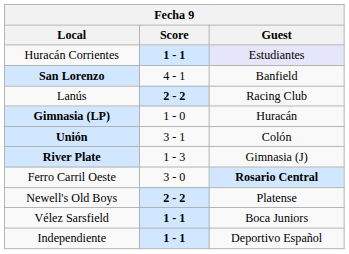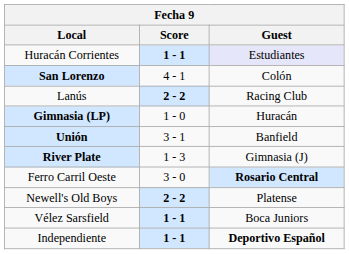San Lorenzo | Guest: Banfield -> Colón
Unión | Guest: Colón -> Banfield
Independiente | Guest: normal -> bold
